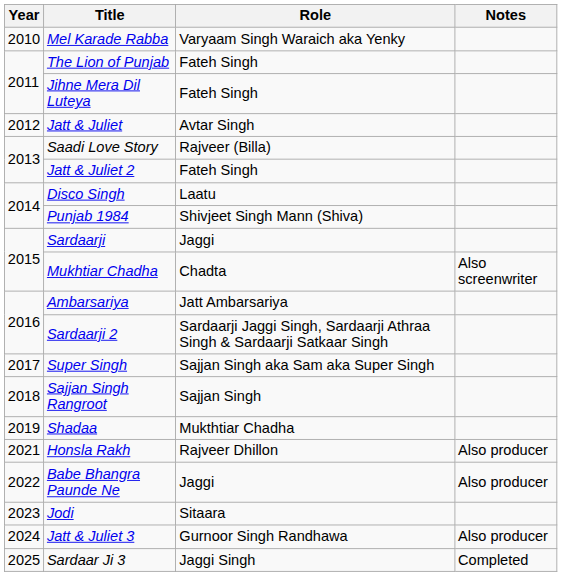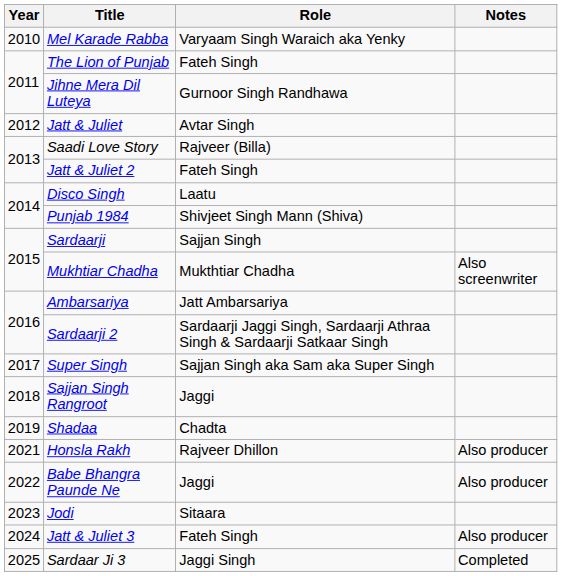Jihne Mera Dil Luteya | Role: Fateh Singh -> Gurnoor Singh Randhawa
Sardaarji | Role: Jaggi -> Sajjan Singh
Mukhtiar Chadha | Role: Chadta -> Mukthtiar Chadha
Sajjan Singh Rangroot | Role: Sajjan Singh -> Jaggi
Shadaa | Role: Mukthtiar Chadha -> Chadta
Jatt & Juliet 3 | Role: Gurnoor Singh Randhawa -> Fateh Singh
